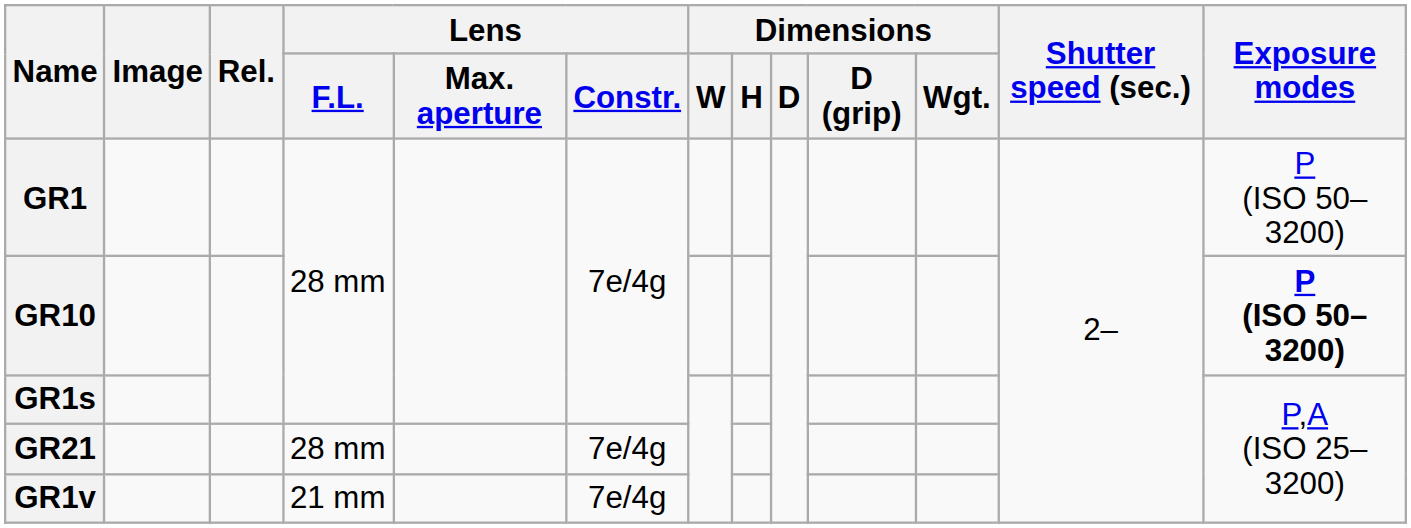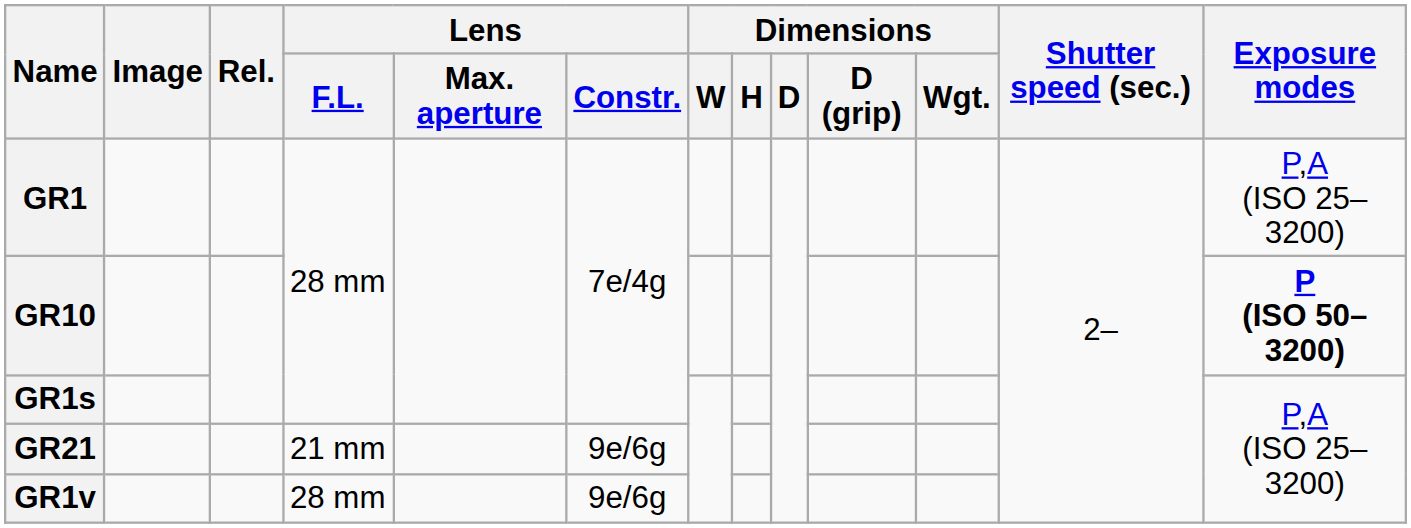GR1 | Exposure modes: P (ISO 50–3200) -> P,A (ISO 25–3200)
GR21 | Lens / F.L.: 28 mm -> 21 mm
GR21 | Lens / Constr.: 7e/4g -> 9e/6g
GR1v | Lens / F.L.: 21 mm -> 28 mm
GR1v | Lens / Constr.: 7e/4g -> 9e/6g
